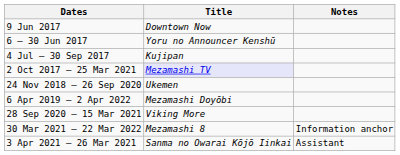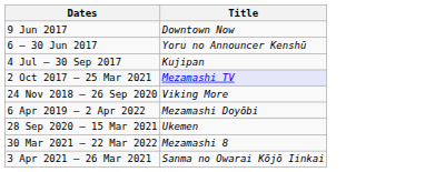- column: Notes | Information anchor | Assistant
24 Nov 2018 – 26 Sep 2020 | Title: Ukemen -> Viking More
28 Sep 2020 – 15 Mar 2021 | Title: Viking More -> Ukemen
